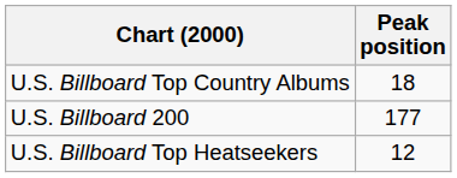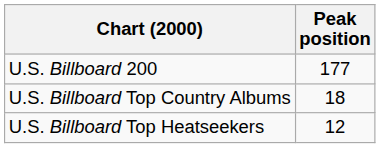rows swapped: U.S. Billboard Top Country Albums <-> U.S. Billboard 200
